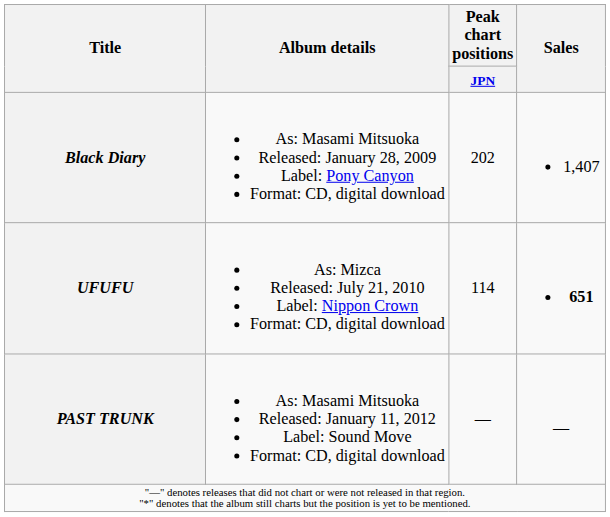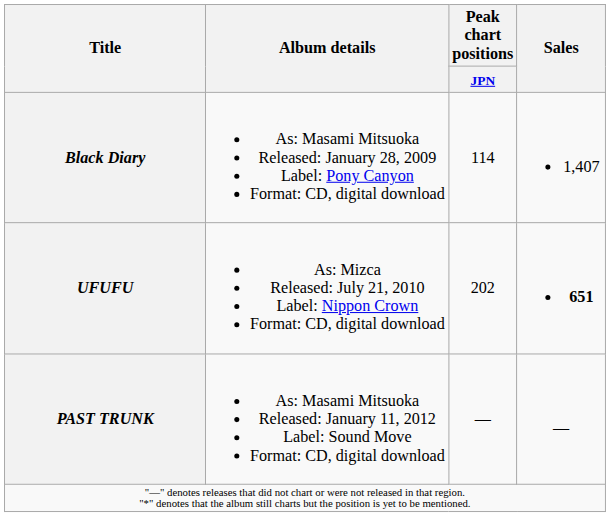Black Diary | Peak chart positions / JPN: 202 -> 114
UFUFU | Peak chart positions / JPN: 114 -> 202
